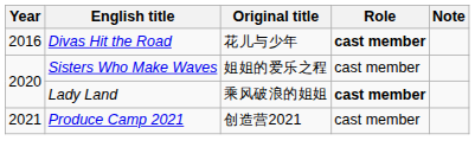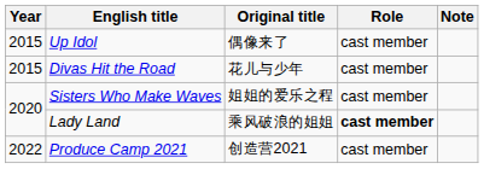+ row: 2015 | Up Idol | 偶像来了 | cast member
Divas Hit the Road | Year: 2016 -> 2015
Divas Hit the Road | Role: bold -> normal
Produce Camp 2021 | Year: 2021 -> 2022
